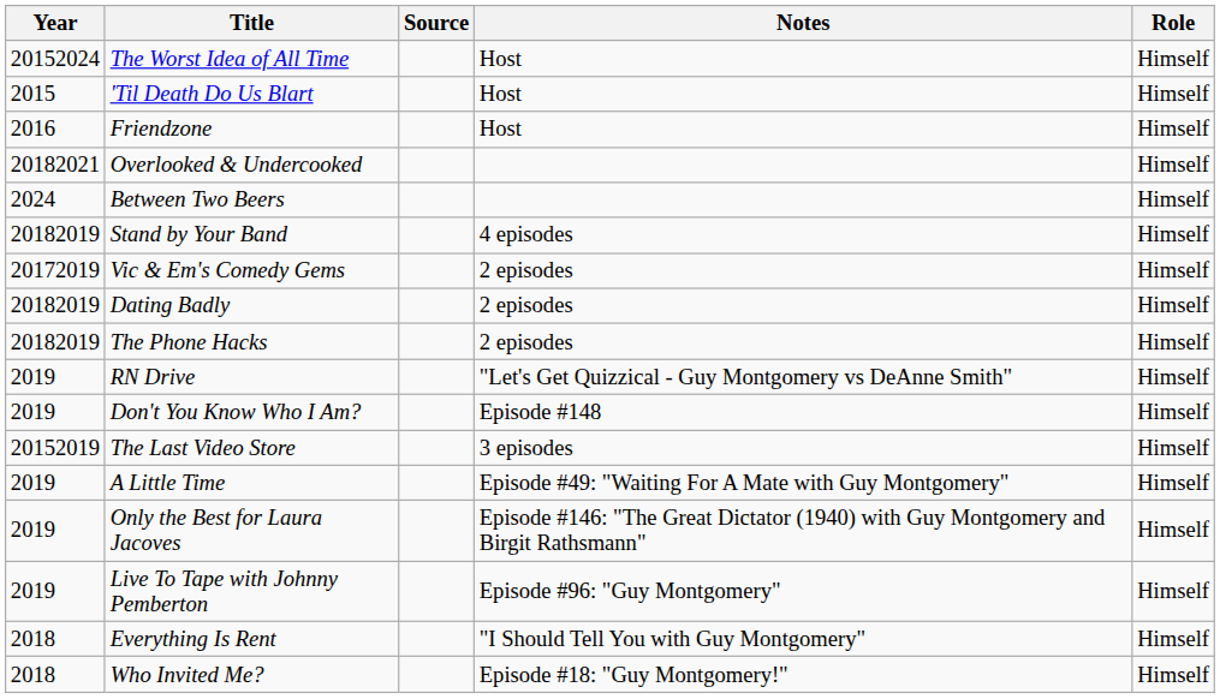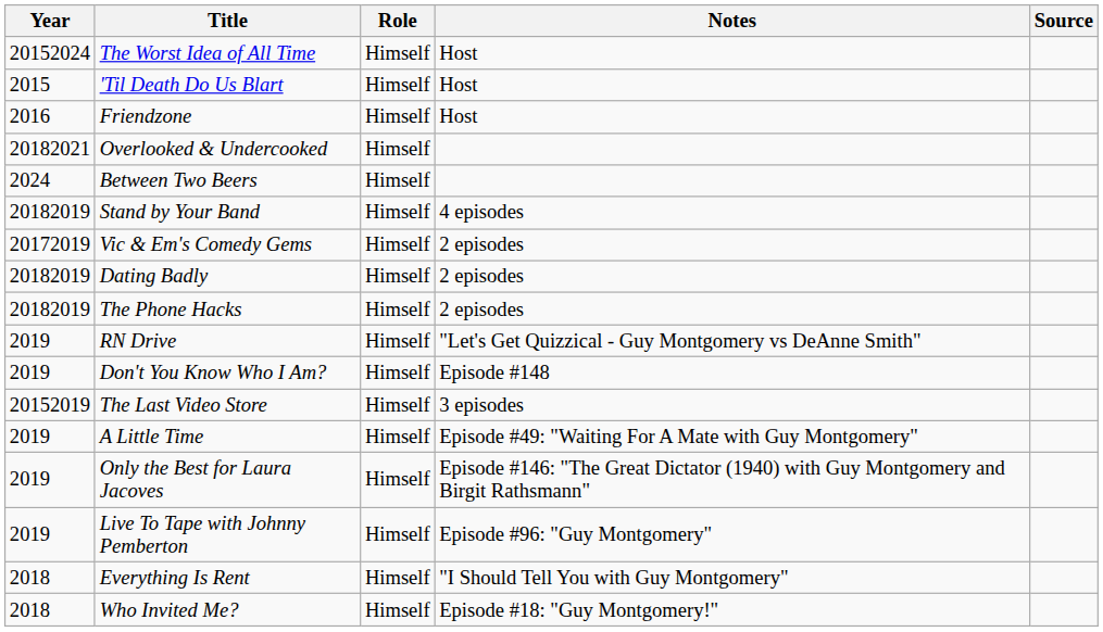columns swapped: Role <-> Source
